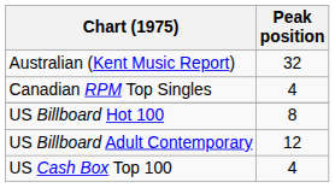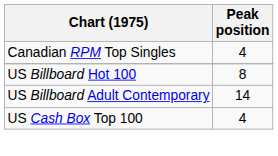- row: Australian (Kent Music Report) | 32
US Billboard Adult Contemporary | Peak position: 12 -> 14
